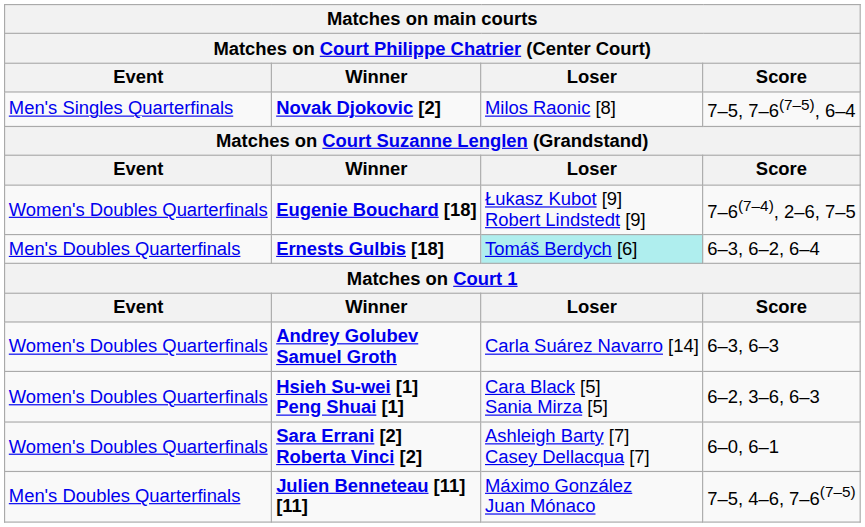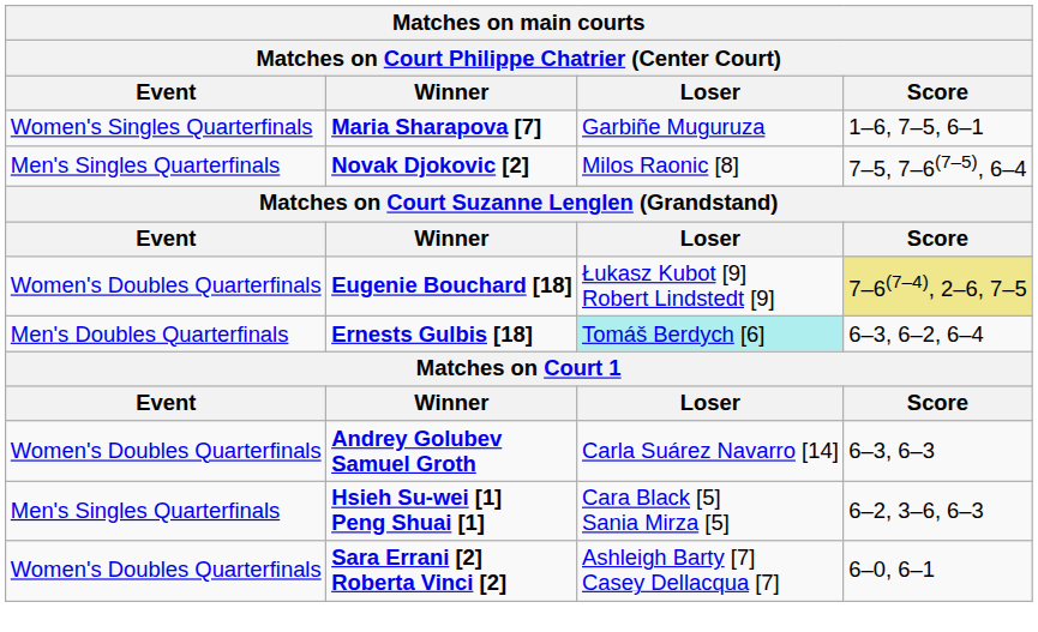+ row: Women's Singles Quarterfinals | Maria Sharapova [7] | Garbiñe Muguruza | 1–6, 7–5, 6–1
Eugenie Bouchard [18] | Score: no background -> khaki background
Hsieh Su-wei [1] Peng Shuai [1] | Event: Women's Doubles Quarterfinals -> Men's Singles Quarterfinals
- row: Men's Doubles Quarterfinals | Julien Benneteau [11] [11] | Máximo González Juan Mónaco | 7–5, 4–6, 7–6(7–5)
